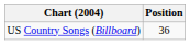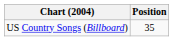US Country Songs (Billboard) | Position: 36 -> 35
